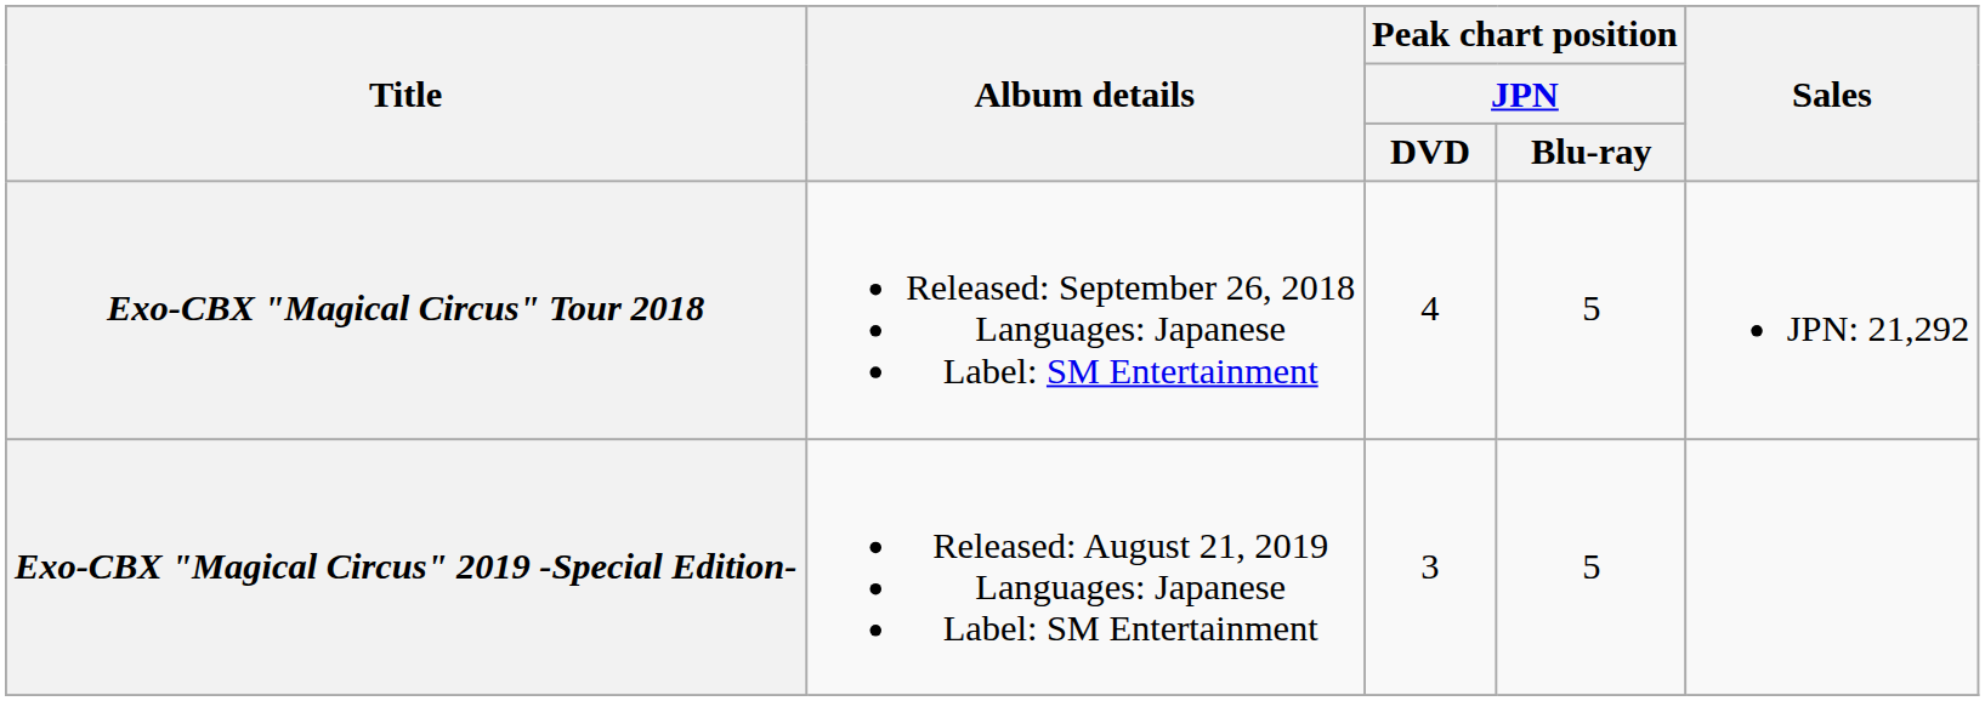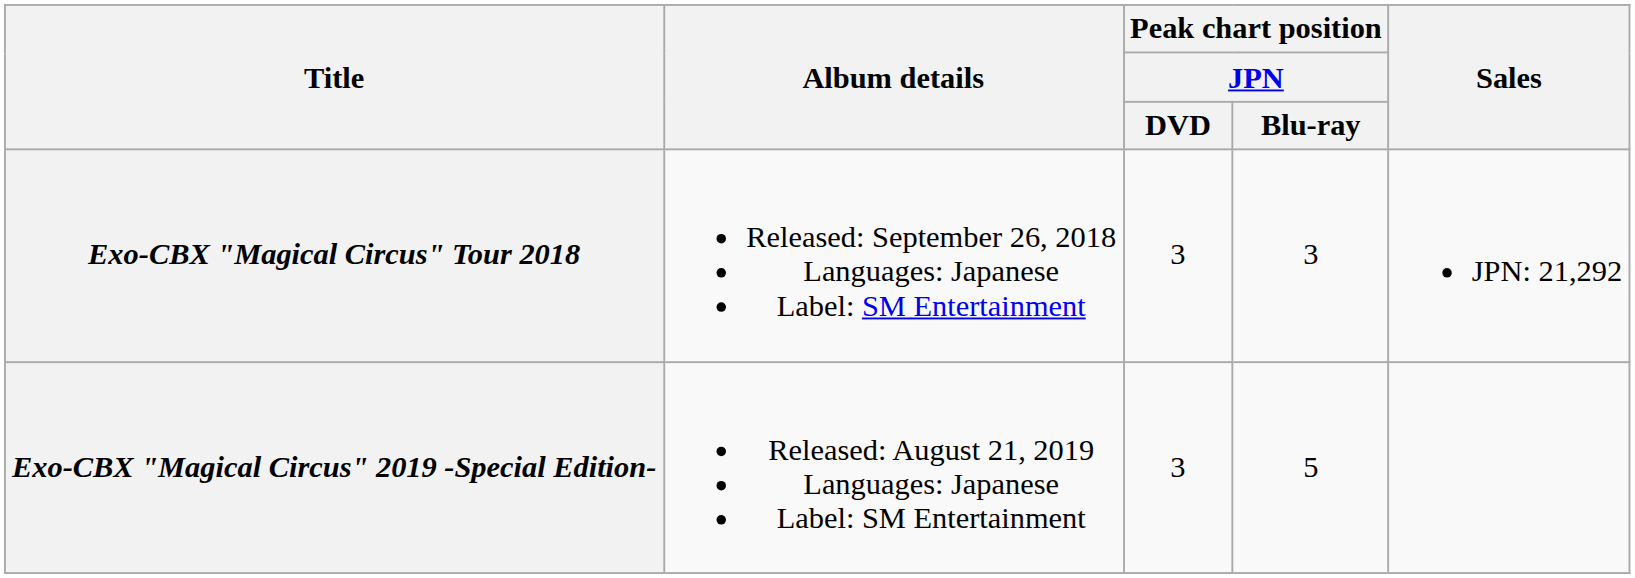Exo-CBX "Magical Circus" Tour 2018 | Peak chart position / JPN / DVD: 4 -> 3
Exo-CBX "Magical Circus" Tour 2018 | Peak chart position / JPN / Blu-ray: 5 -> 3
